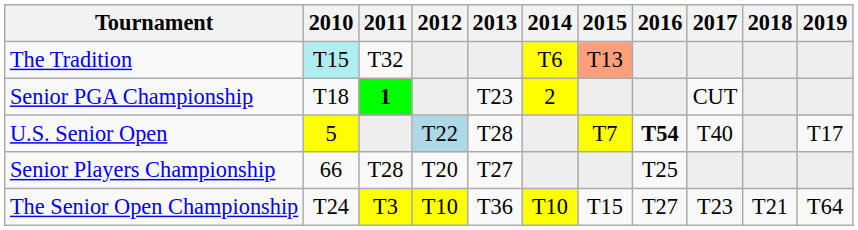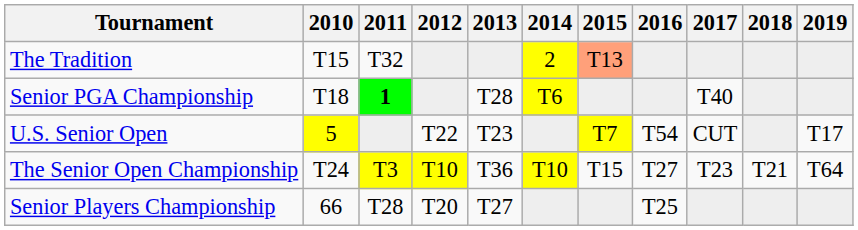The Tradition | 2010: paleturquoise background -> no background
The Tradition | 2014: T6 -> 2
Senior PGA Championship | 2013: T23 -> T28
Senior PGA Championship | 2014: 2 -> T6
Senior PGA Championship | 2017: CUT -> T40
U.S. Senior Open | 2012: lightblue background -> no background
U.S. Senior Open | 2013: T28 -> T23
U.S. Senior Open | 2016: bold -> normal
U.S. Senior Open | 2017: T40 -> CUT
rows swapped: Senior Players Championship <-> The Senior Open Championship
